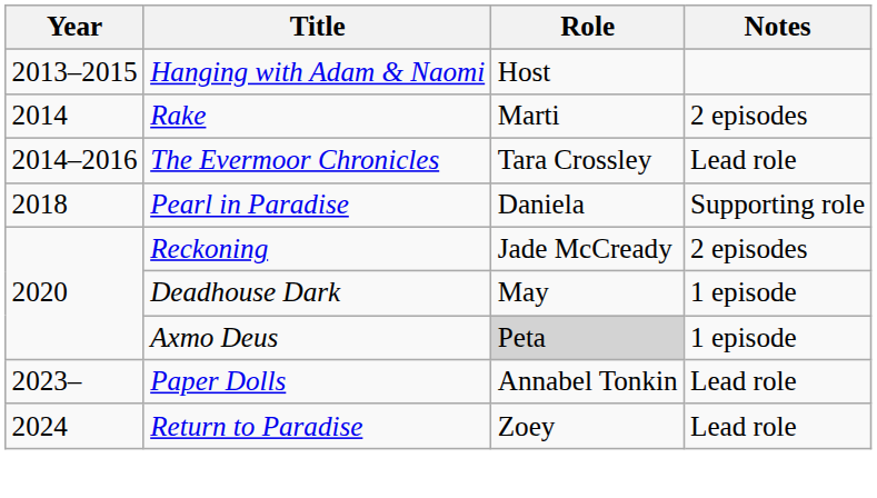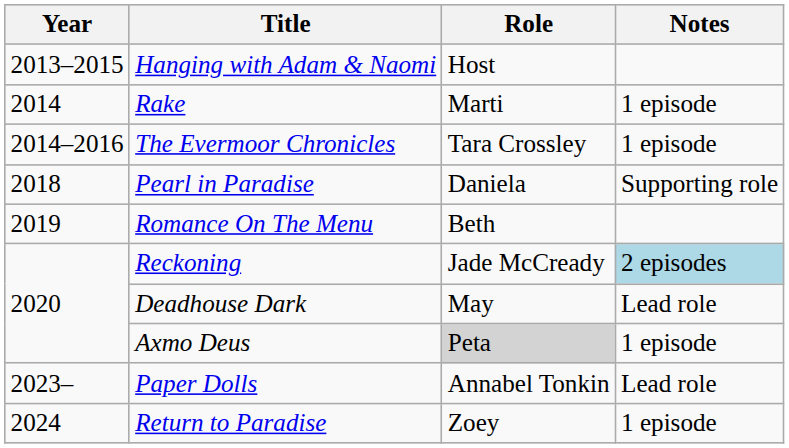Rake | Notes: 2 episodes -> 1 episode
The Evermoor Chronicles | Notes: Lead role -> 1 episode
+ row: 2019 | Romance On The Menu | Beth
Reckoning | Notes: no background -> lightblue background
Deadhouse Dark | Notes: 1 episode -> Lead role
Return to Paradise | Notes: Lead role -> 1 episode
